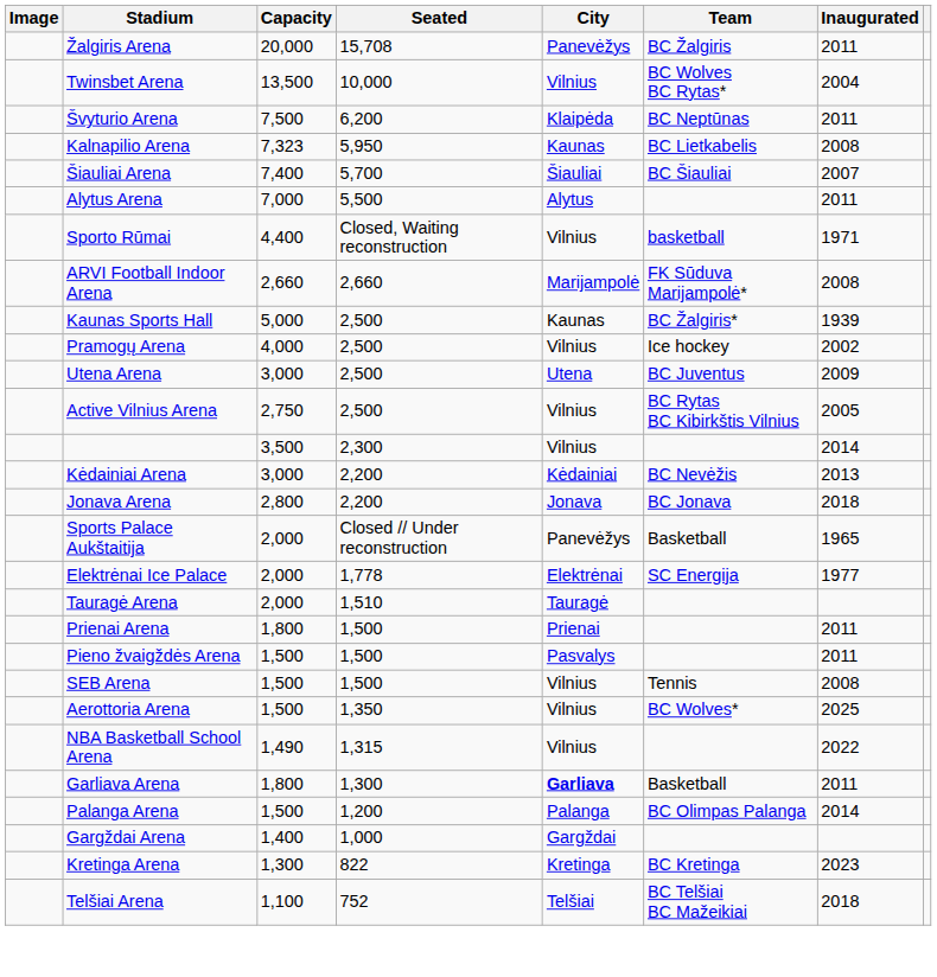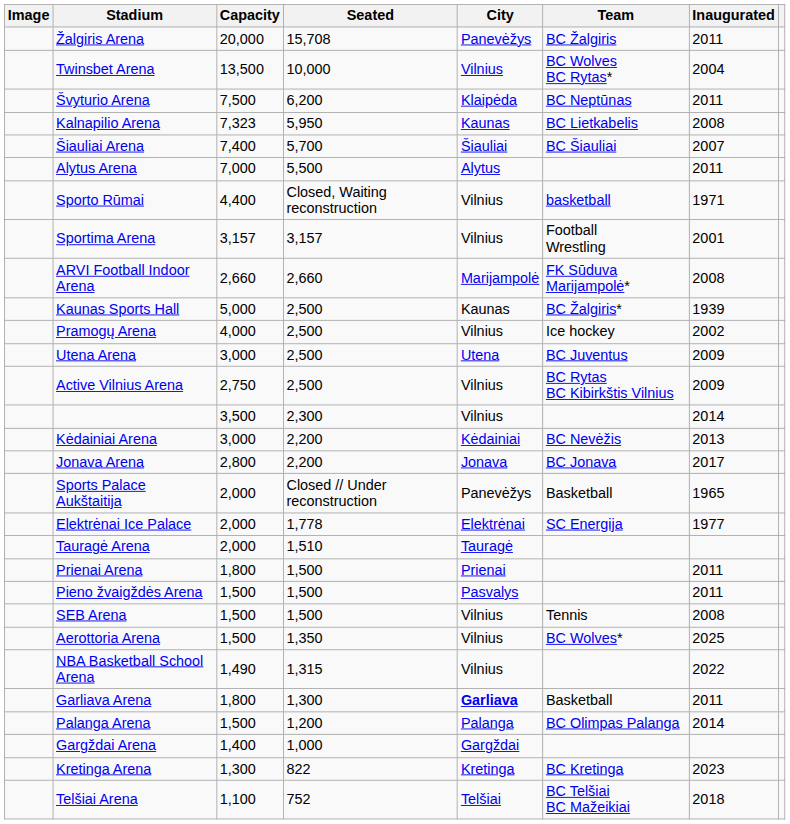+ row: Sportima Arena | 3,157 | 3,157 | Vilnius | Football Wrestling | 2001
Active Vilnius Arena | Inaugurated: 2005 -> 2009
Jonava Arena | Inaugurated: 2018 -> 2017
